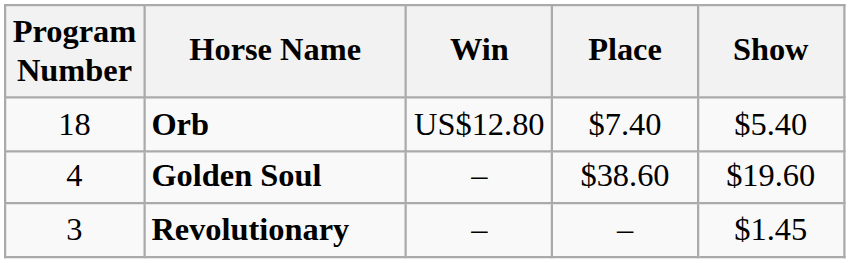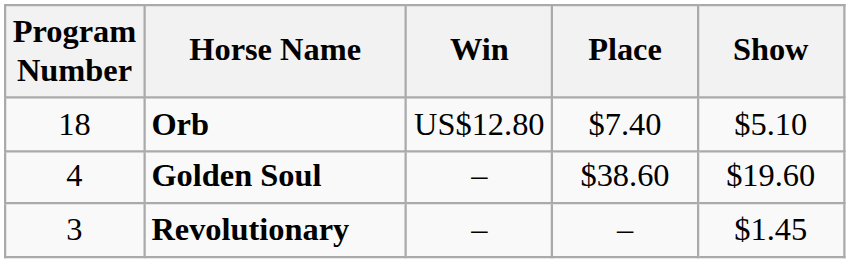Orb | Show: $5.40 -> $5.10
